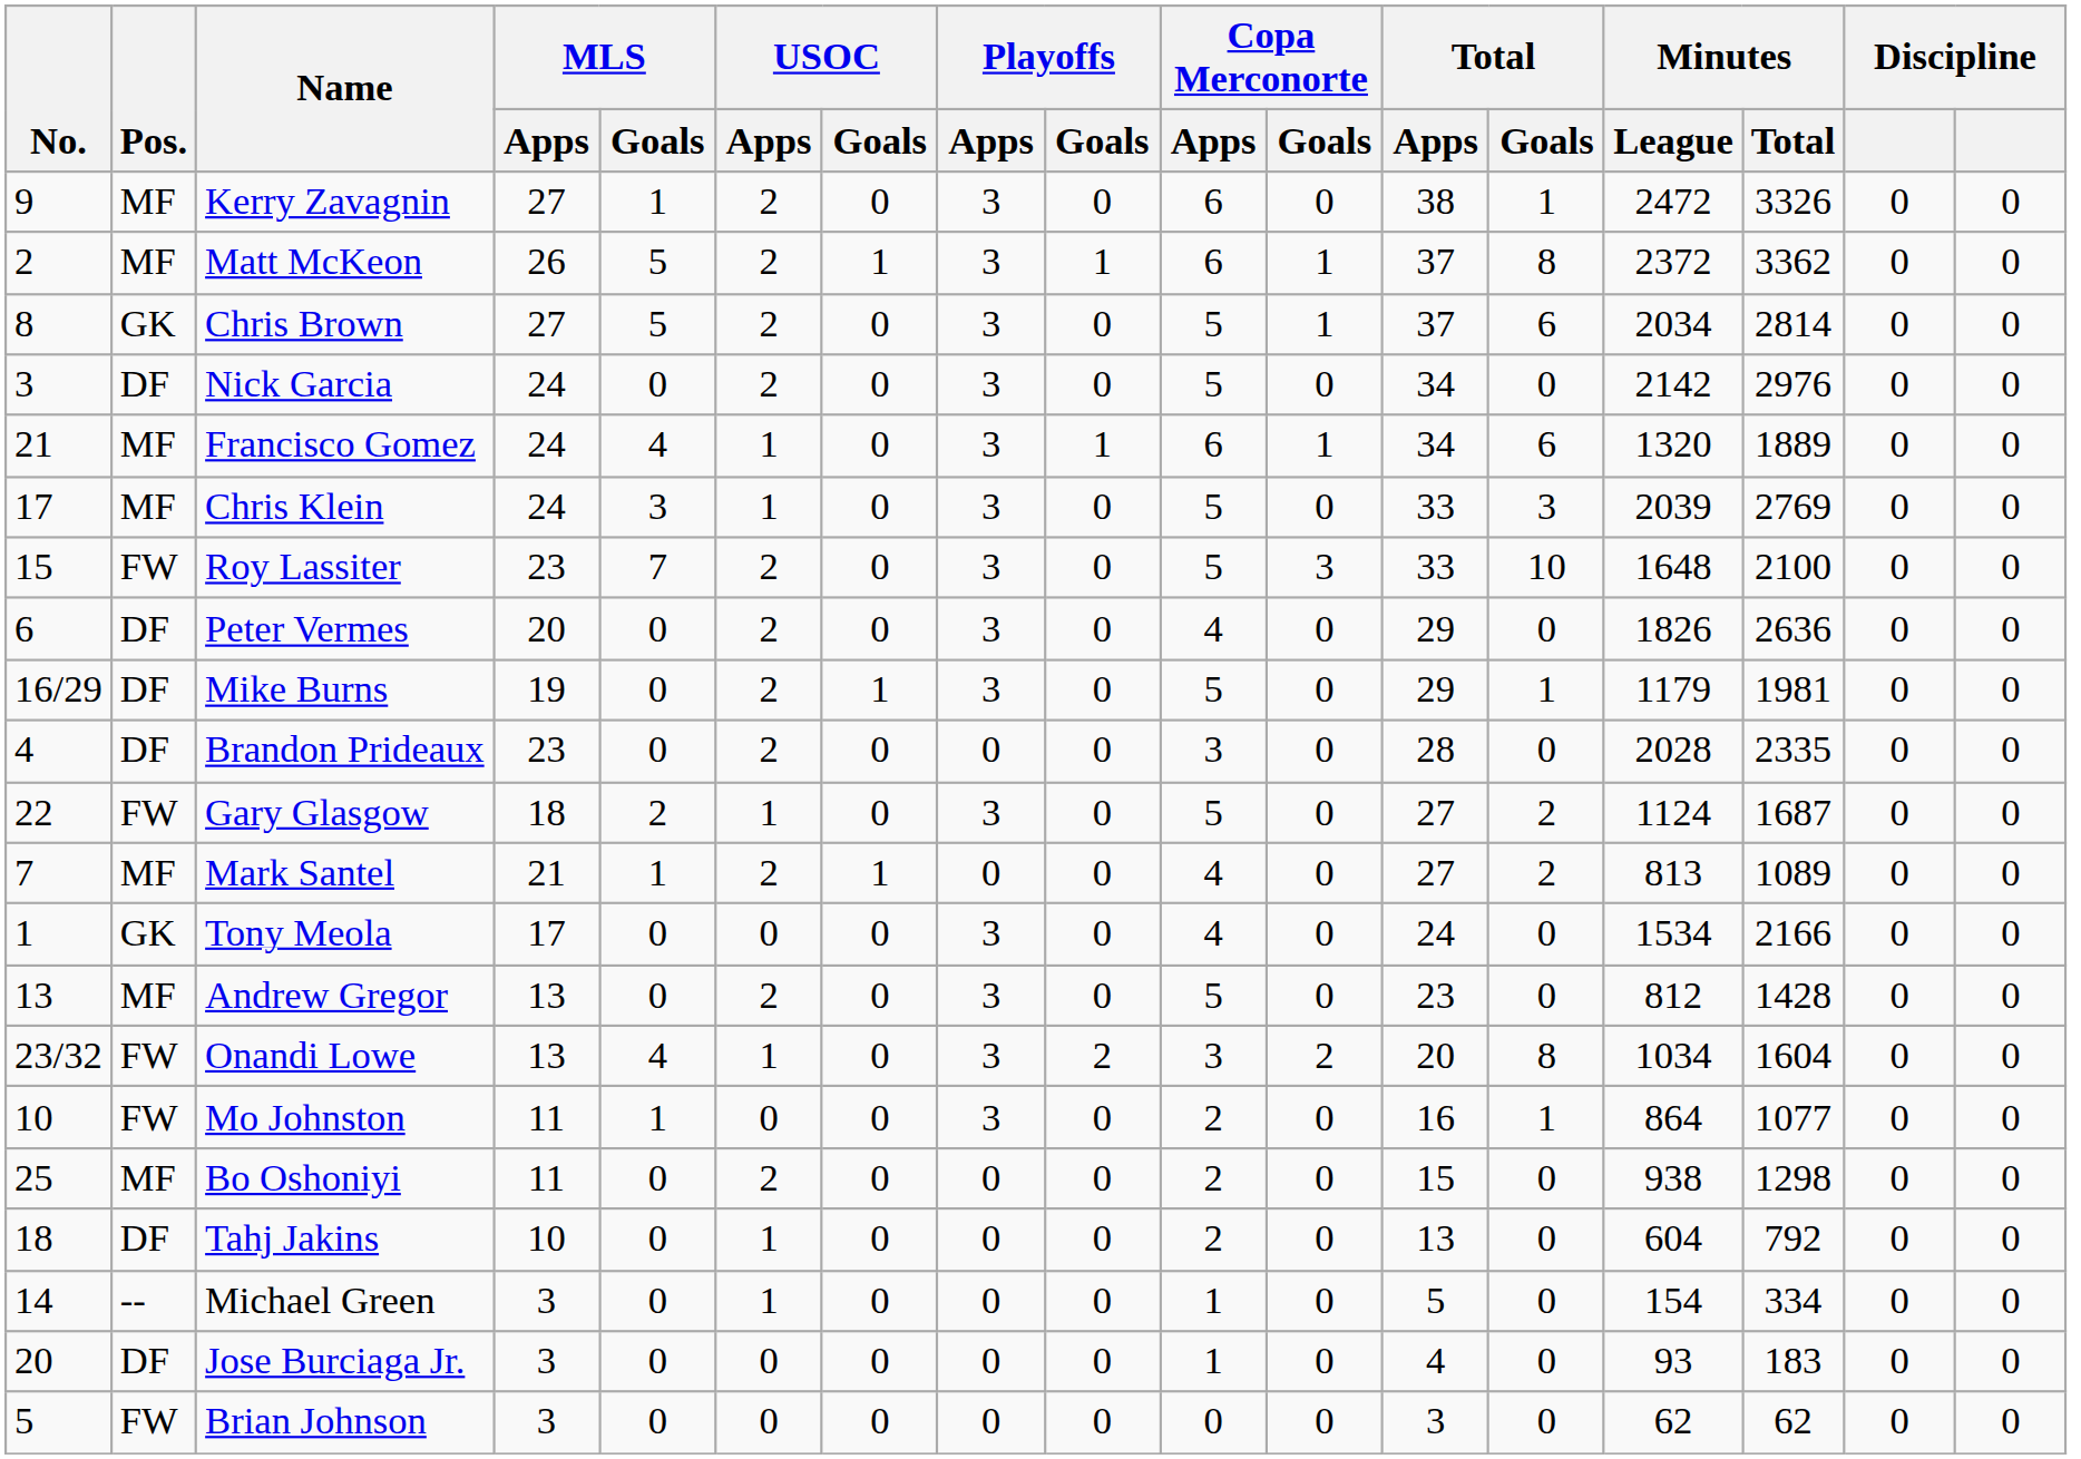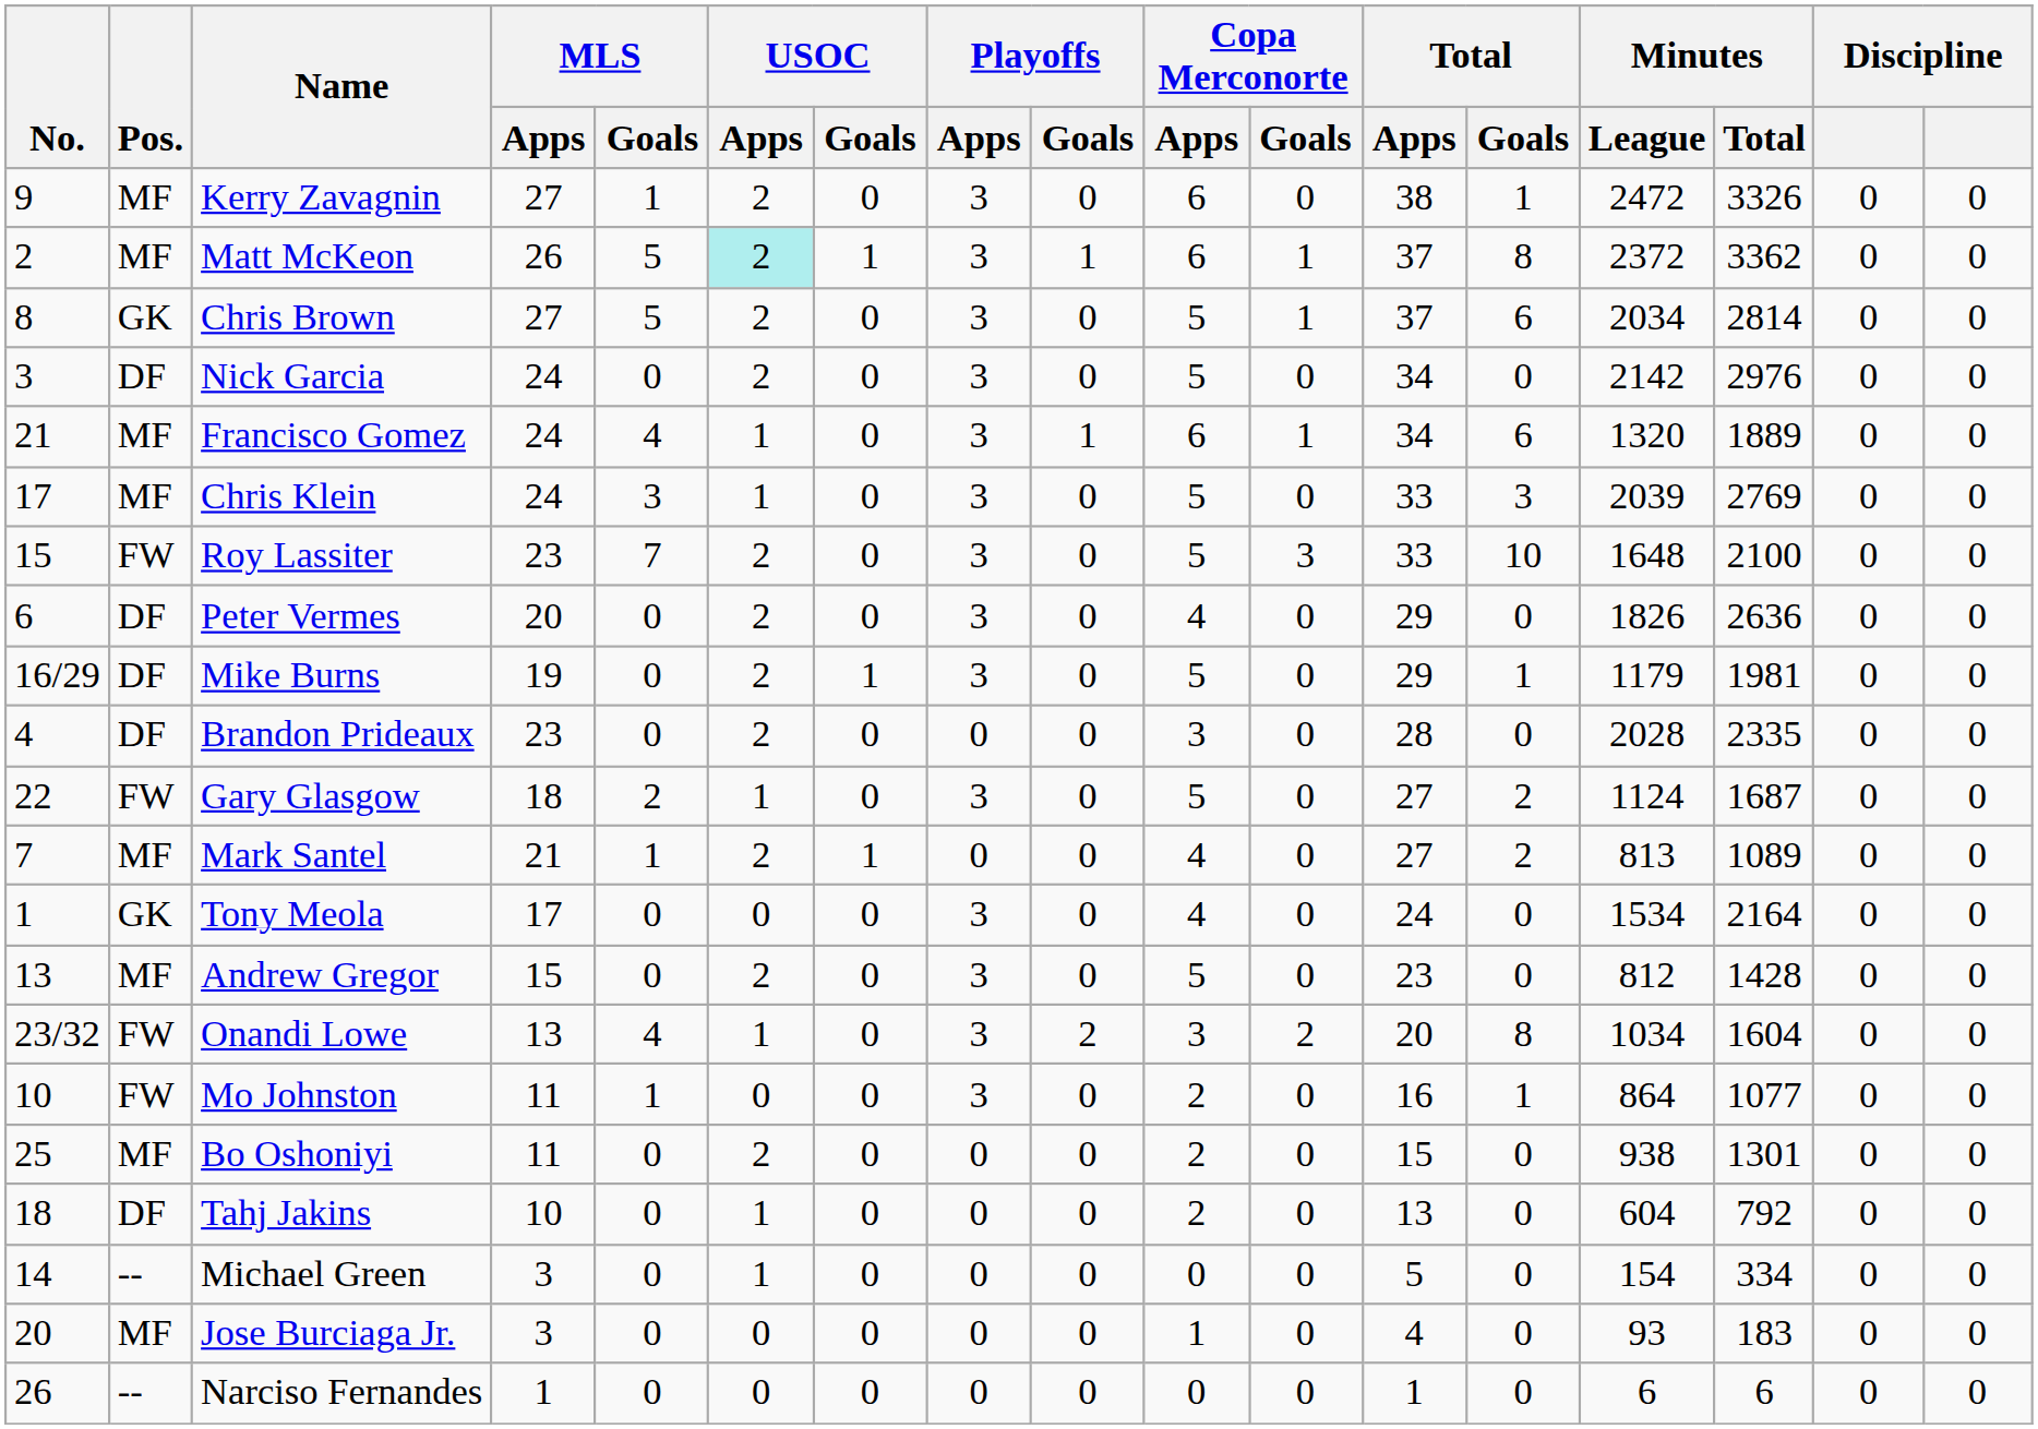Matt McKeon | USOC / Apps: no background -> paleturquoise background
Tony Meola | Minutes / Total: 2166 -> 2164
Andrew Gregor | MLS / Apps: 13 -> 15
Bo Oshoniyi | Minutes / Total: 1298 -> 1301
Michael Green | Copa Merconorte / Apps: 1 -> 0
Jose Burciaga Jr. | Pos.: DF -> MF
- row: 5 | FW | Brian Johnson | 3 | 0 | 0 | 0 | 0 | 0 | 0 | 0 | 3 | 0 | 62 | 62 | 0 | 0
+ row: 26 | -- | Narciso Fernandes | 1 | 0 | 0 | 0 | 0 | 0 | 0 | 0 | 1 | 0 | 6 | 6 | 0 | 0
